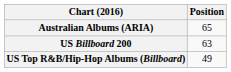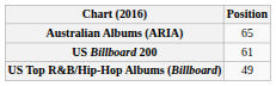US Billboard 200 | Position: 63 -> 61
